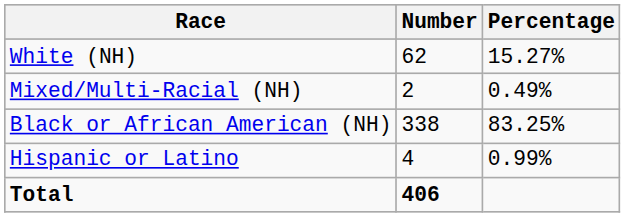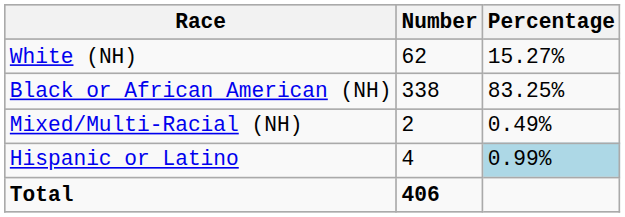rows swapped: Black or African American (NH) <-> Mixed/Multi-Racial (NH)
Hispanic or Latino | Percentage: no background -> lightblue background
